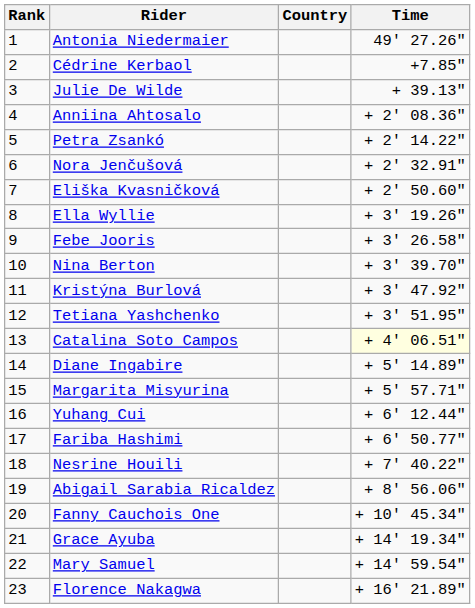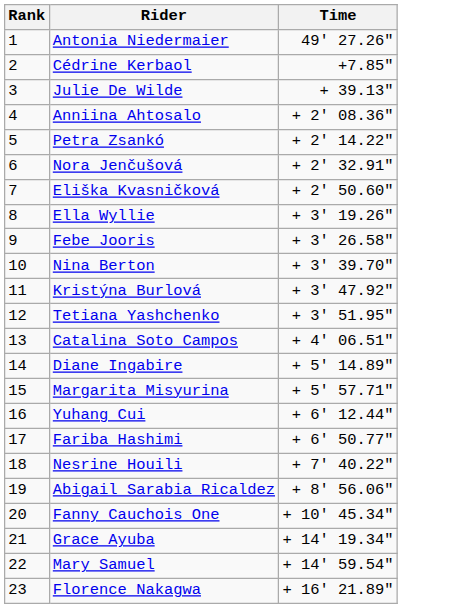- column: Country
Catalina Soto Campos | Time: lightyellow background -> no background
